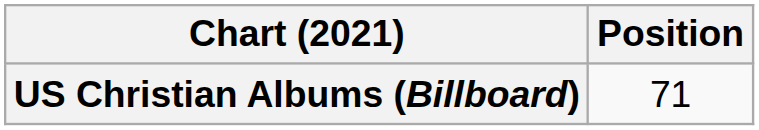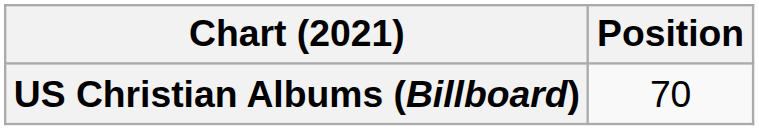US Christian Albums (Billboard) | Position: 71 -> 70
